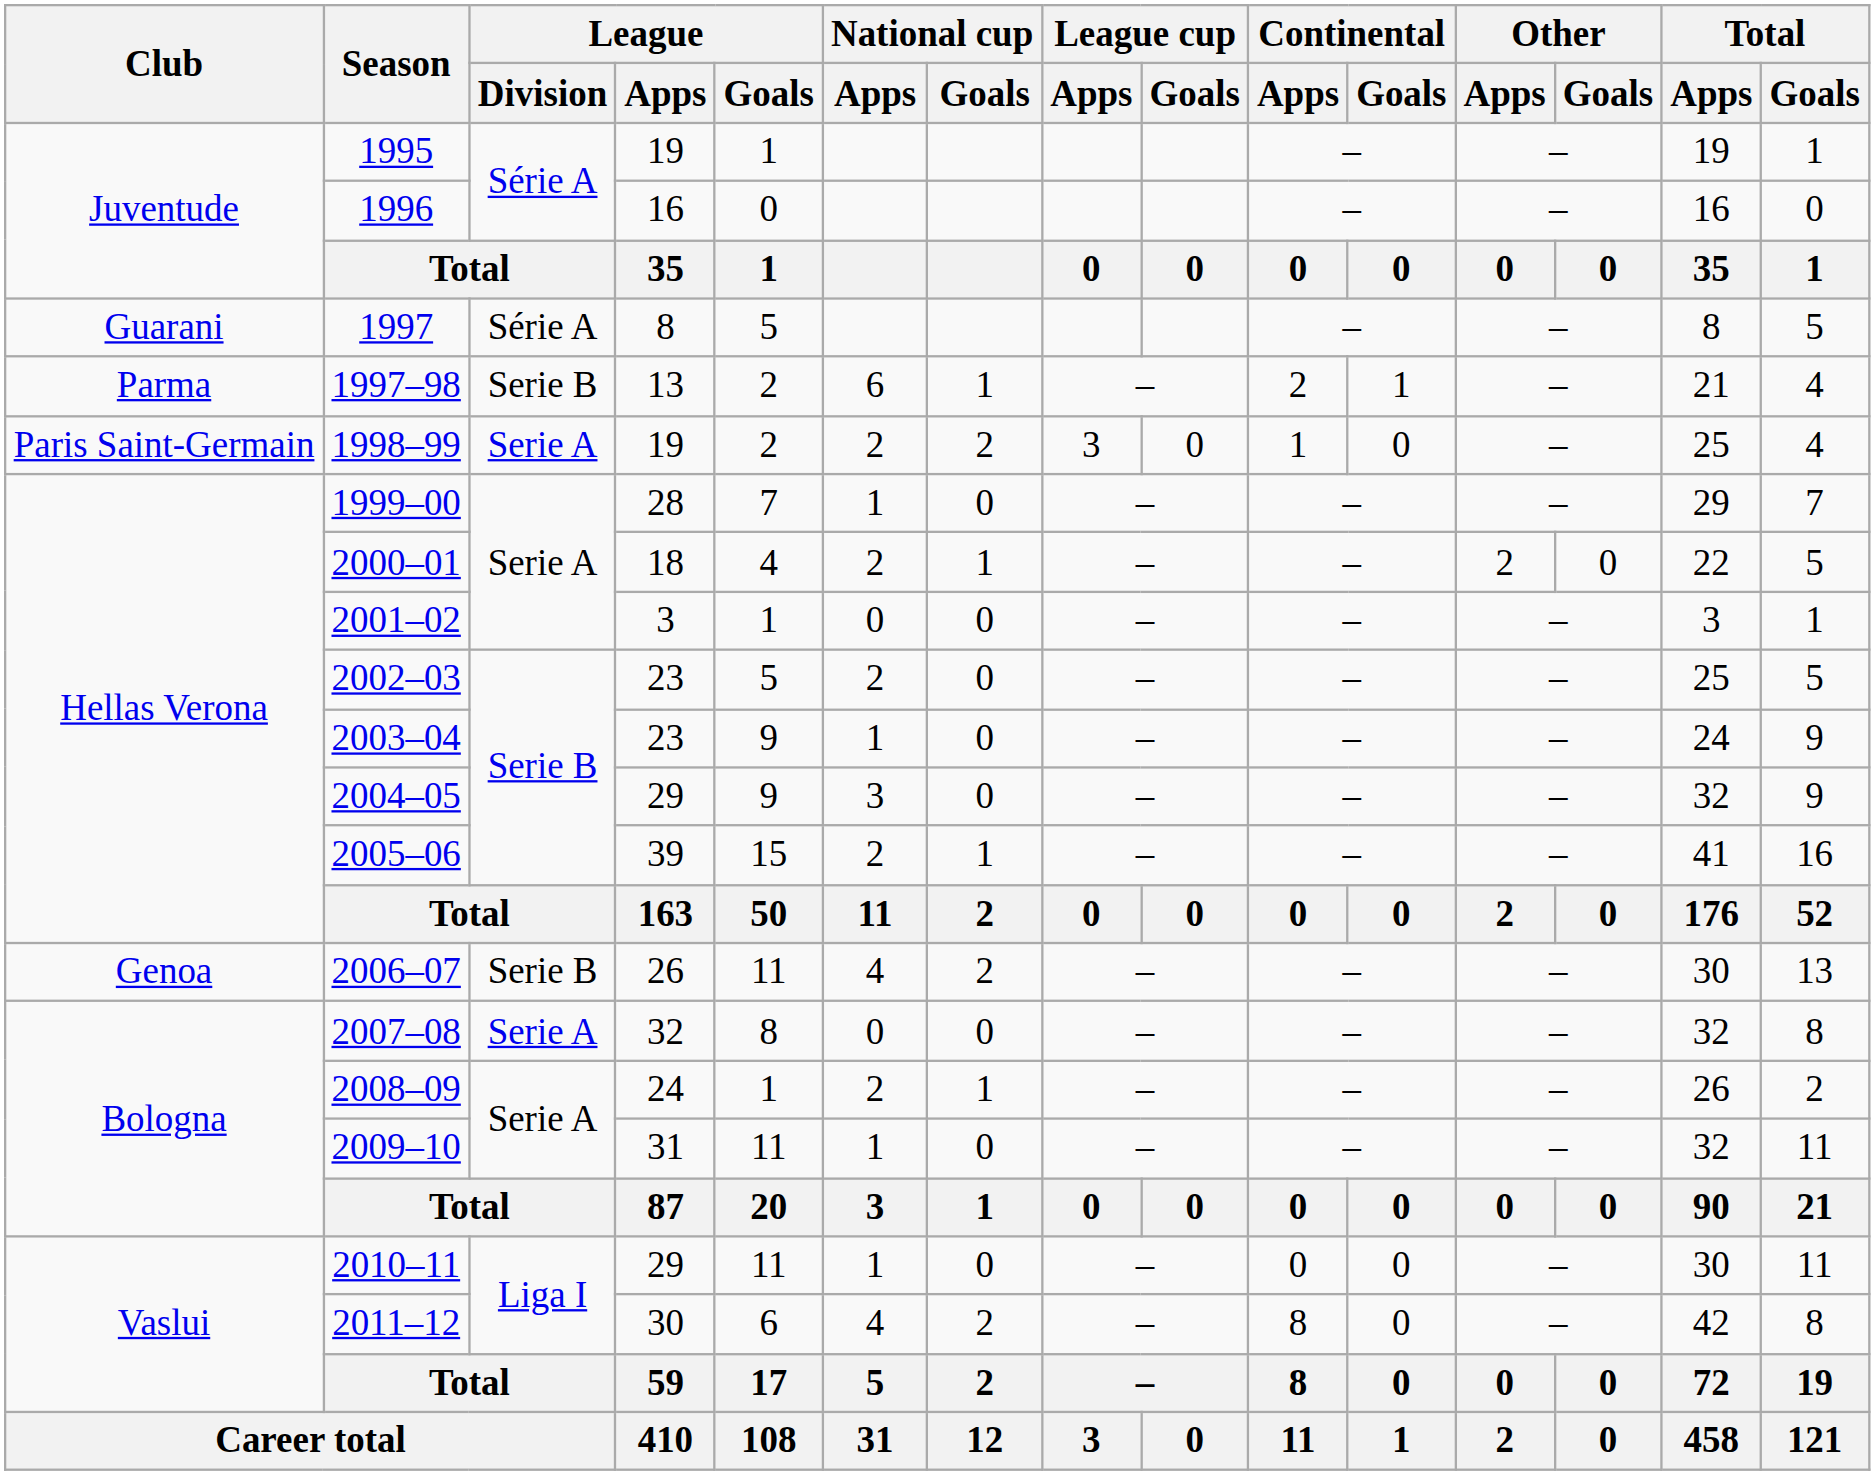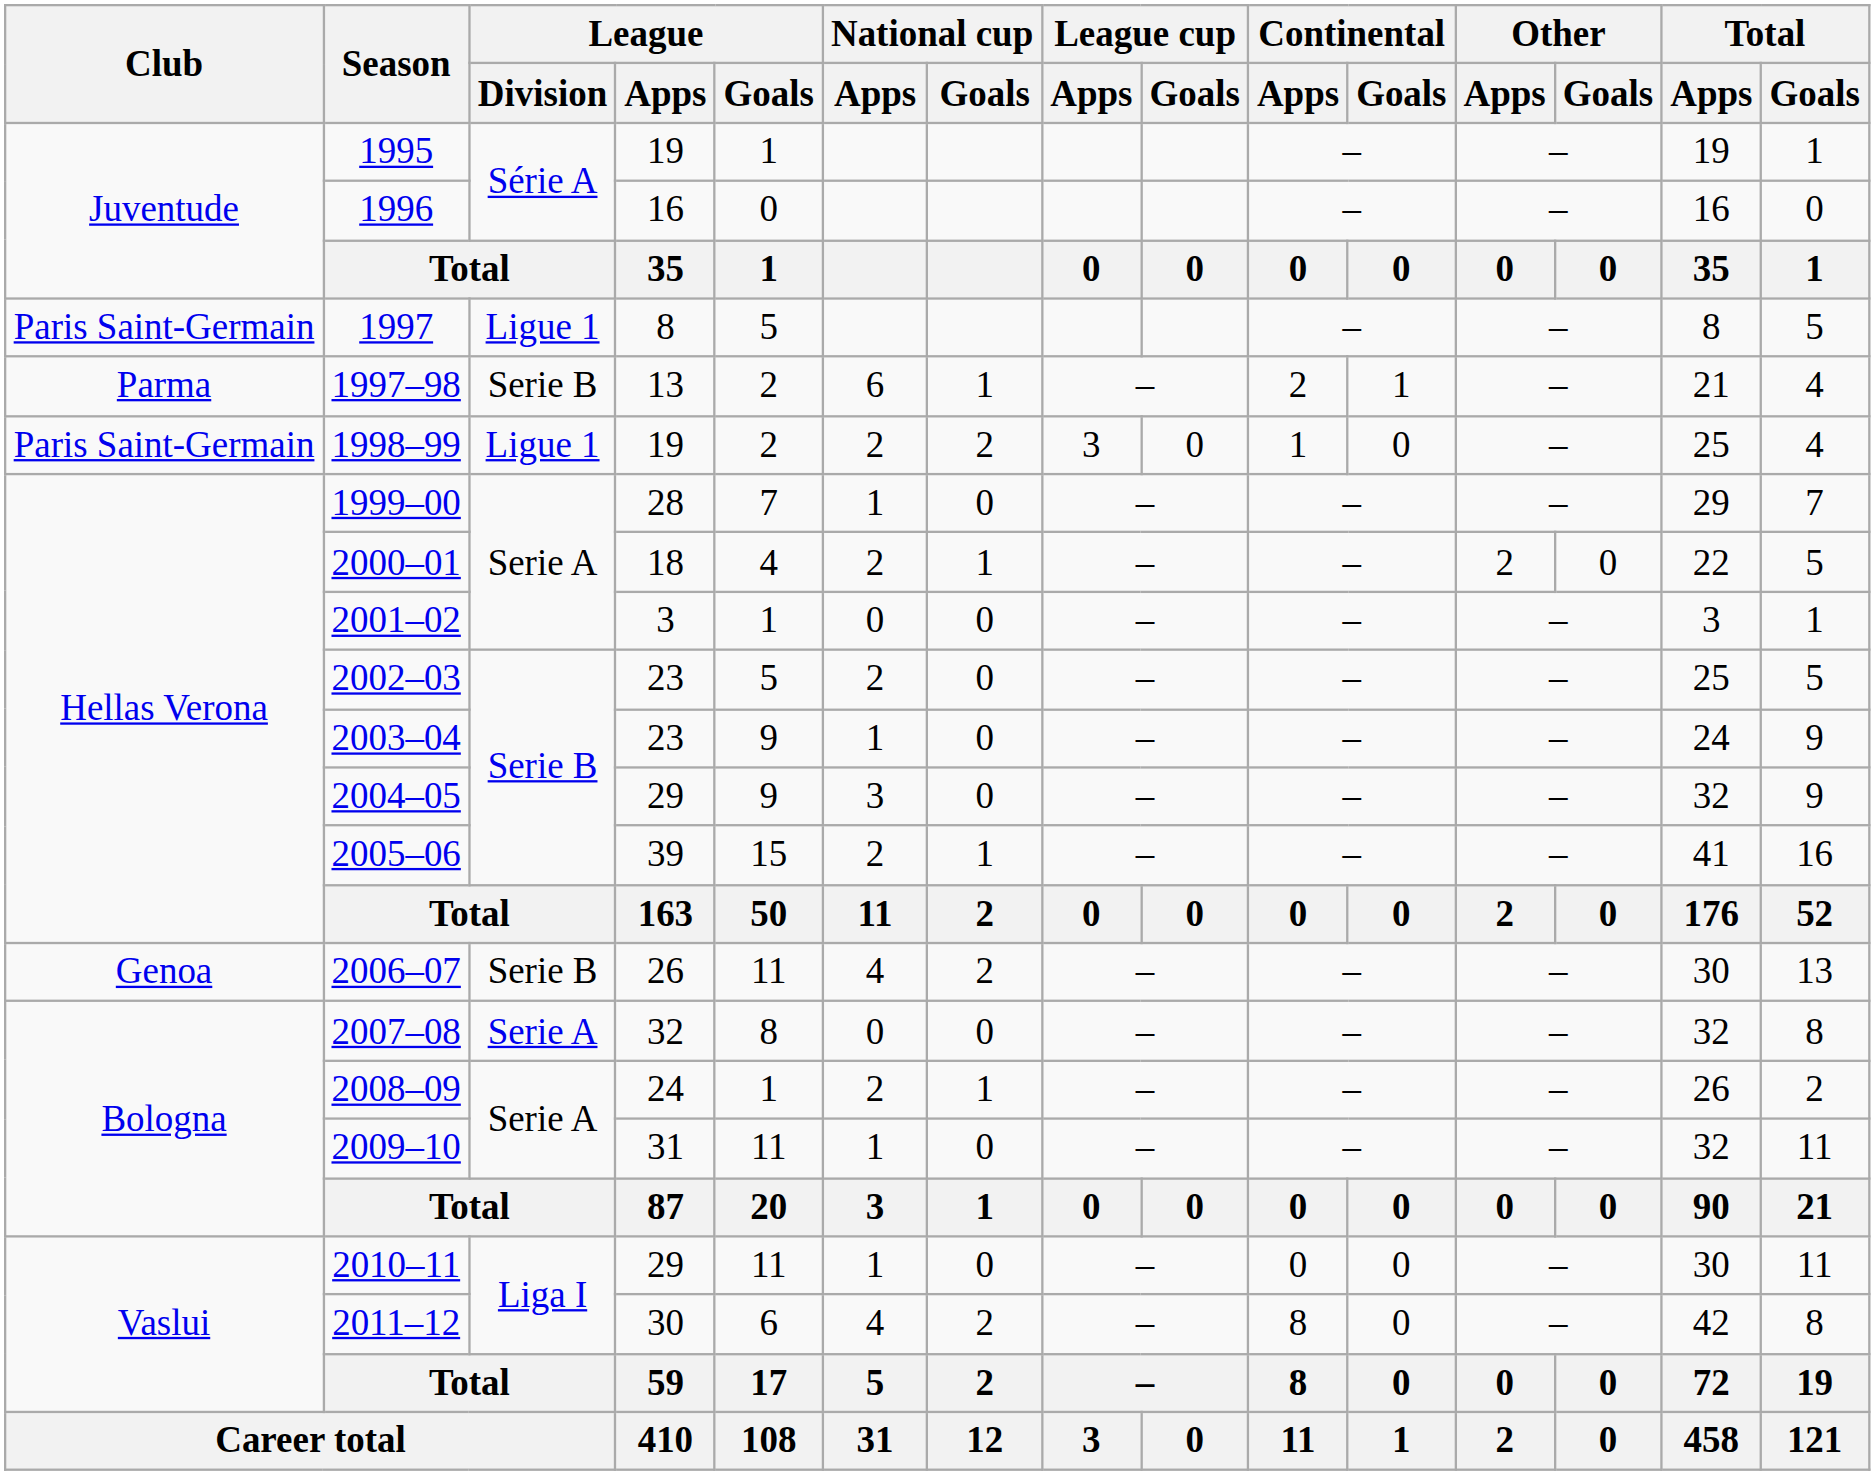1997 | Club: Guarani -> Paris Saint-Germain
1997 | League / Division: Série A -> Ligue 1
1998–99 | League / Division: Serie A -> Ligue 1
